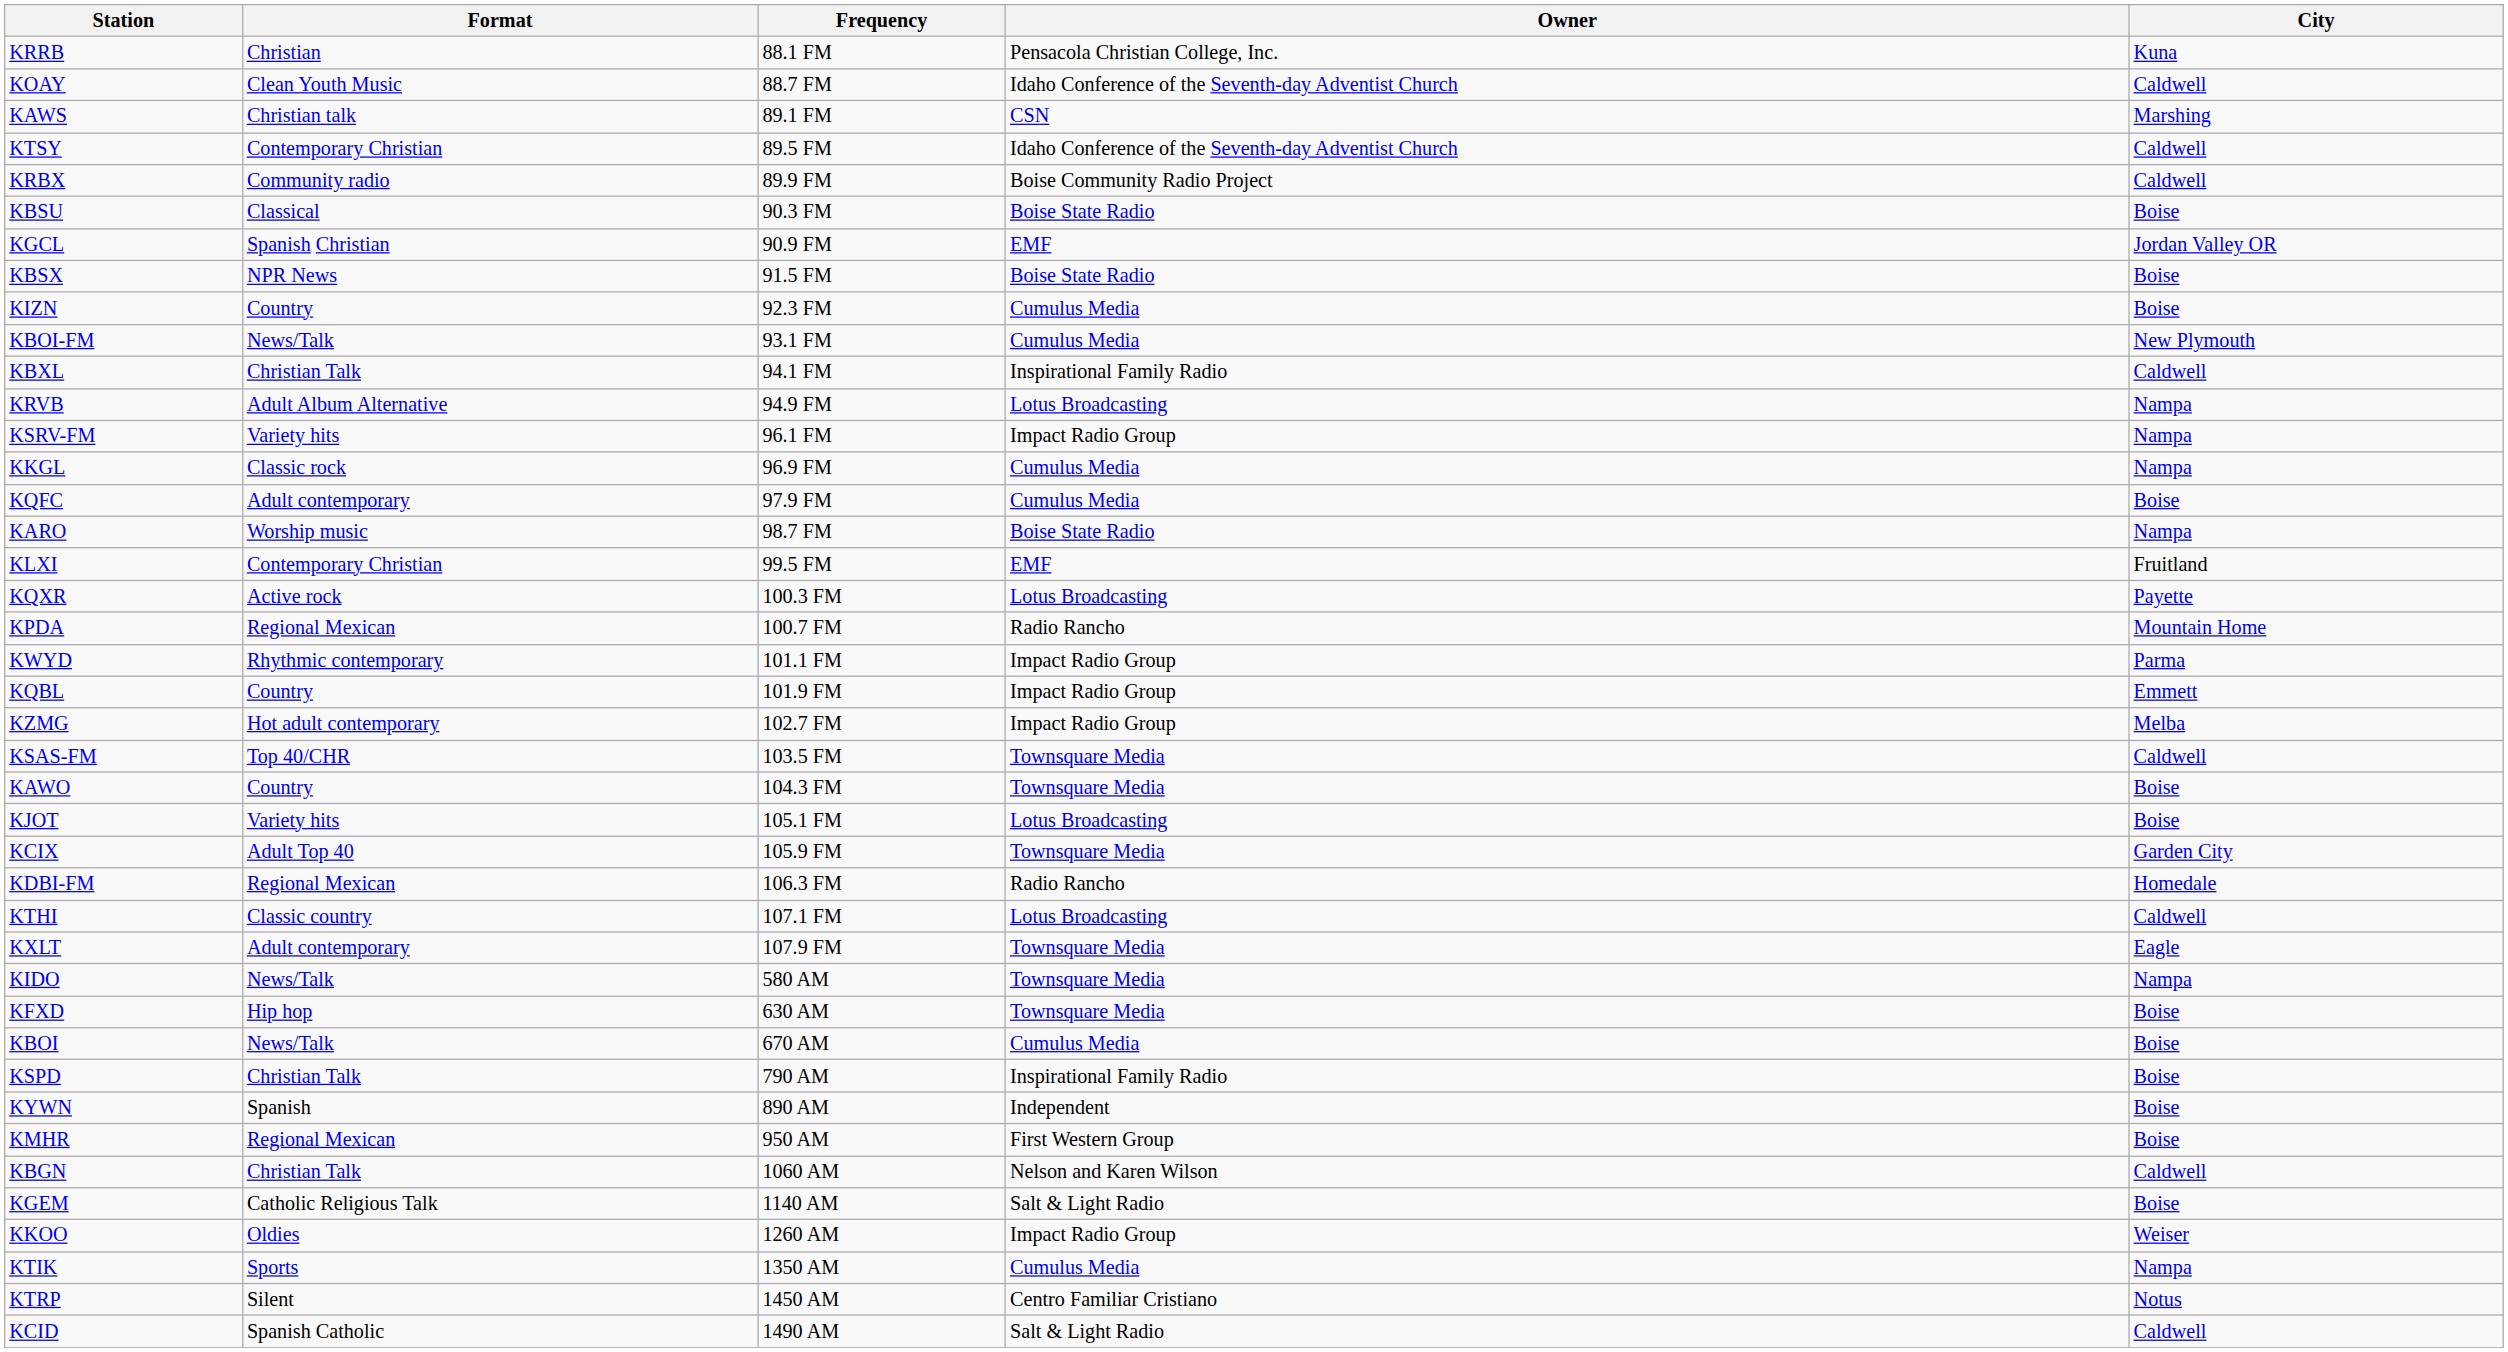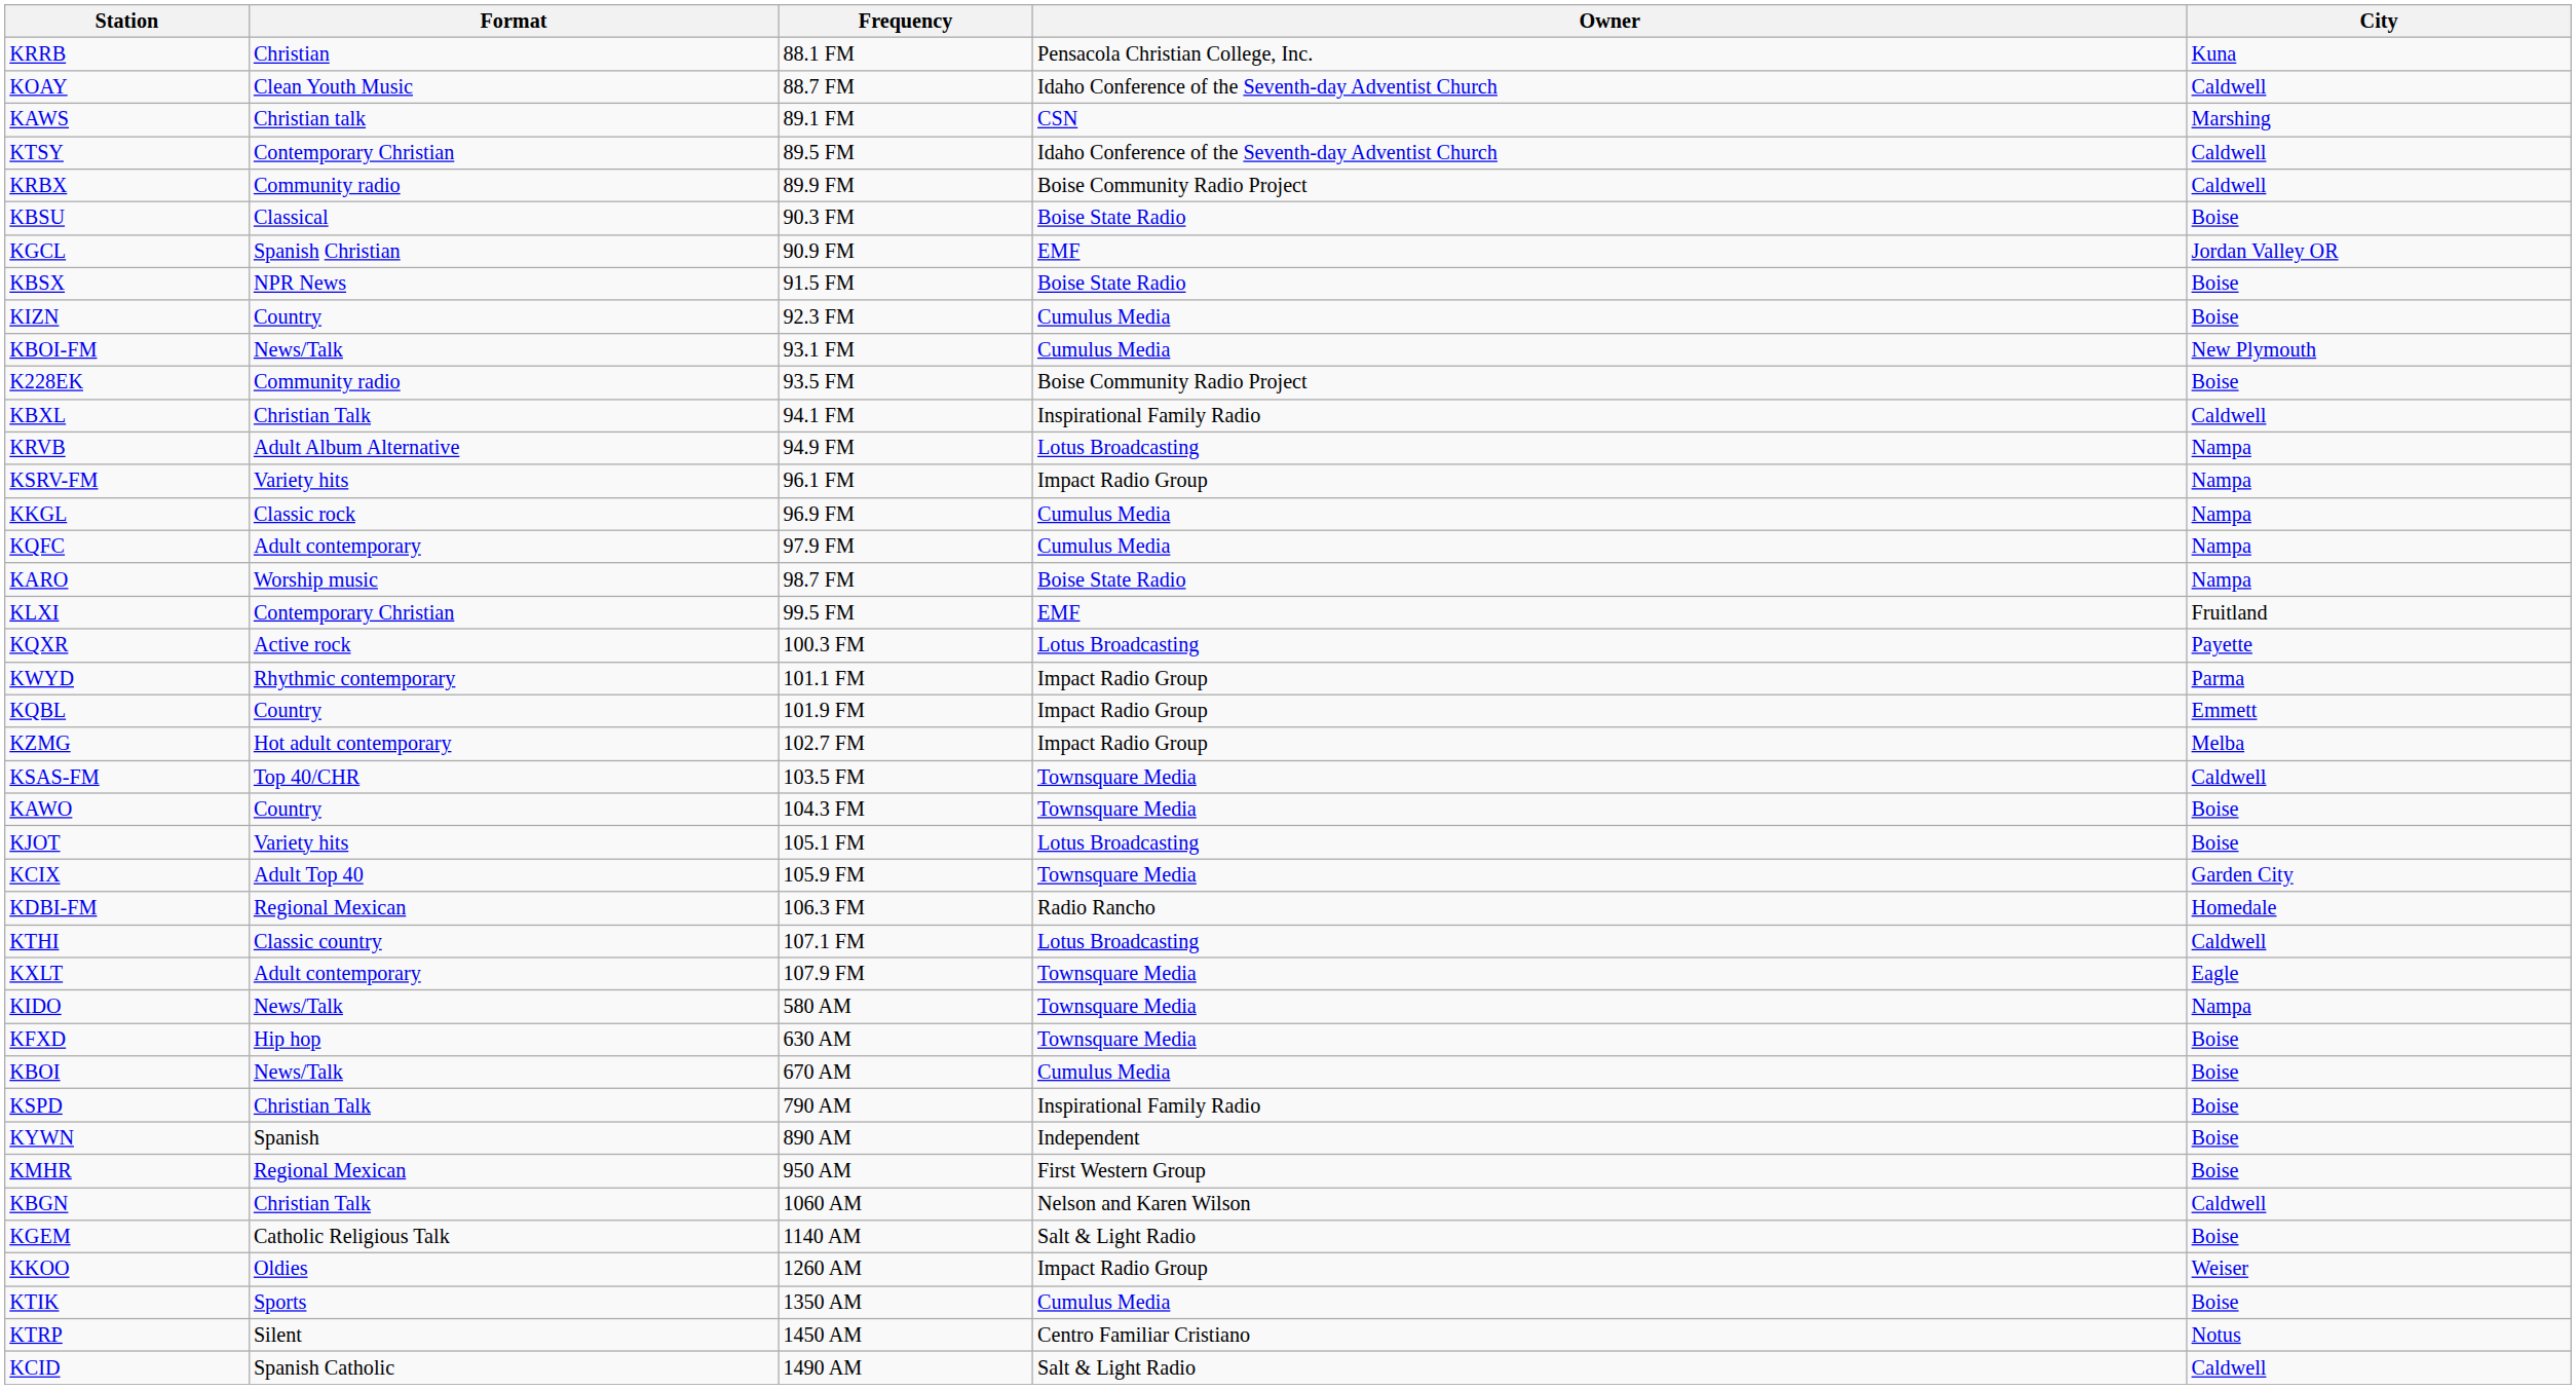+ row: K228EK | Community radio | 93.5 FM | Boise Community Radio Project | Boise
KQFC | City: Boise -> Nampa
- row: KPDA | Regional Mexican | 100.7 FM | Radio Rancho | Mountain Home
KTIK | City: Nampa -> Boise
